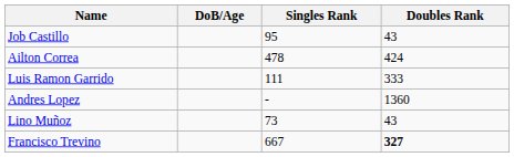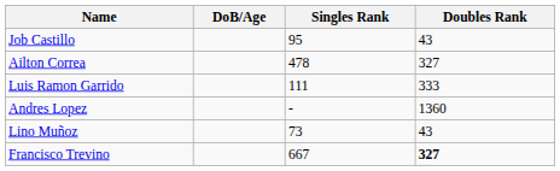Ailton Correa | Doubles Rank: 424 -> 327
